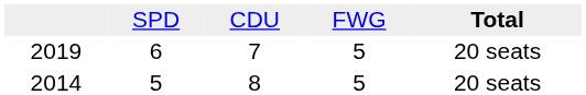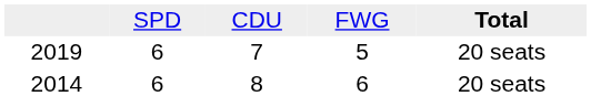2014 | column 2: 5 -> 6
2014 | column 4: 5 -> 6
